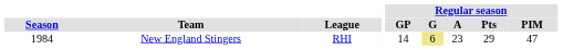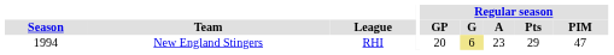New England Stingers | Season: 1984 -> 1994
New England Stingers | Regular season / GP: 14 -> 20
